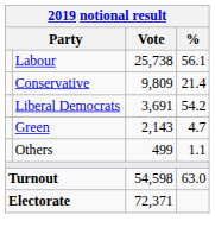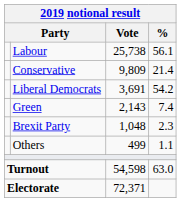Green | %: 4.7 -> 7.4
+ row: Brexit Party | 1,048 | 2.3
